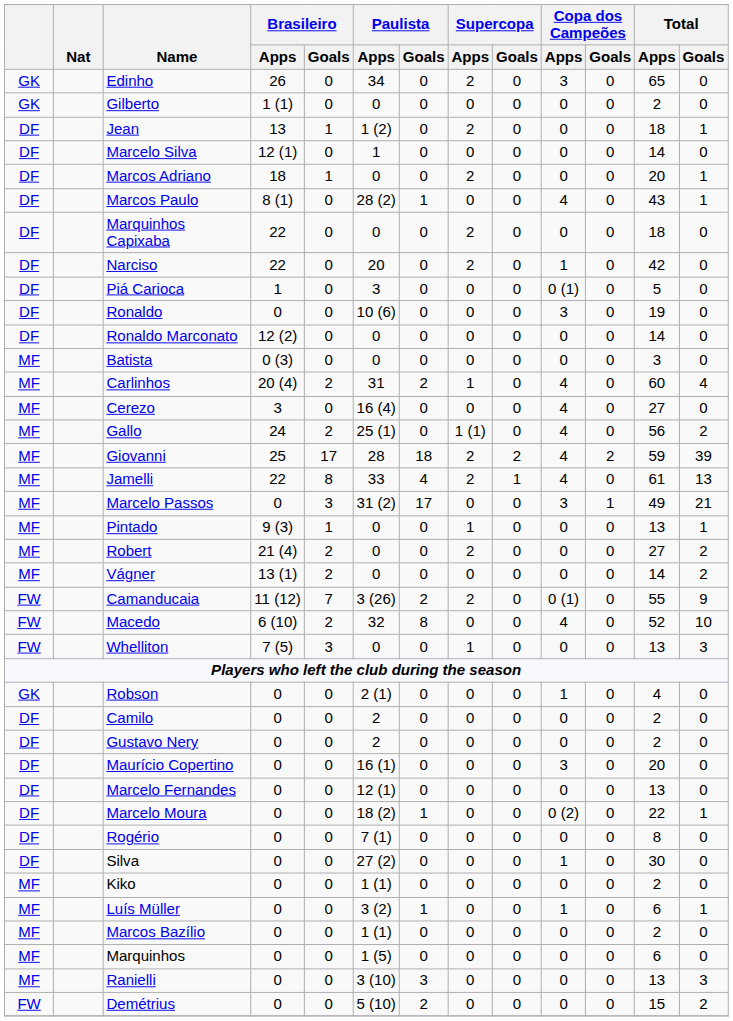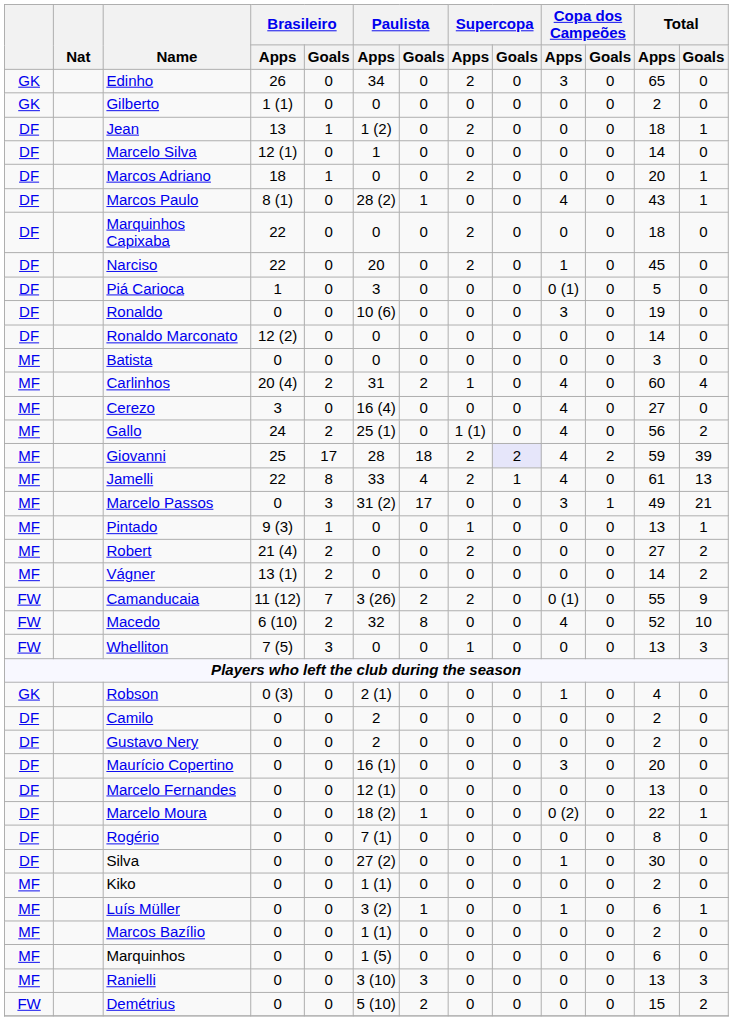Narciso | Total / Apps: 42 -> 45
Batista | Brasileiro / Apps: 0 (3) -> 0
Giovanni | Supercopa / Goals: no background -> lavender background
Robson | Brasileiro / Apps: 0 -> 0 (3)
